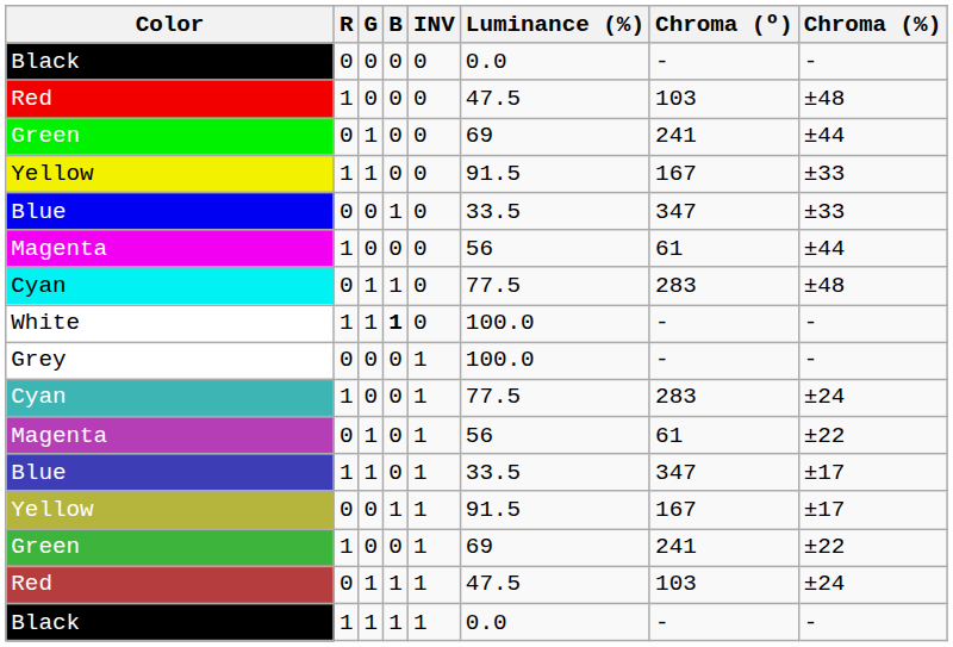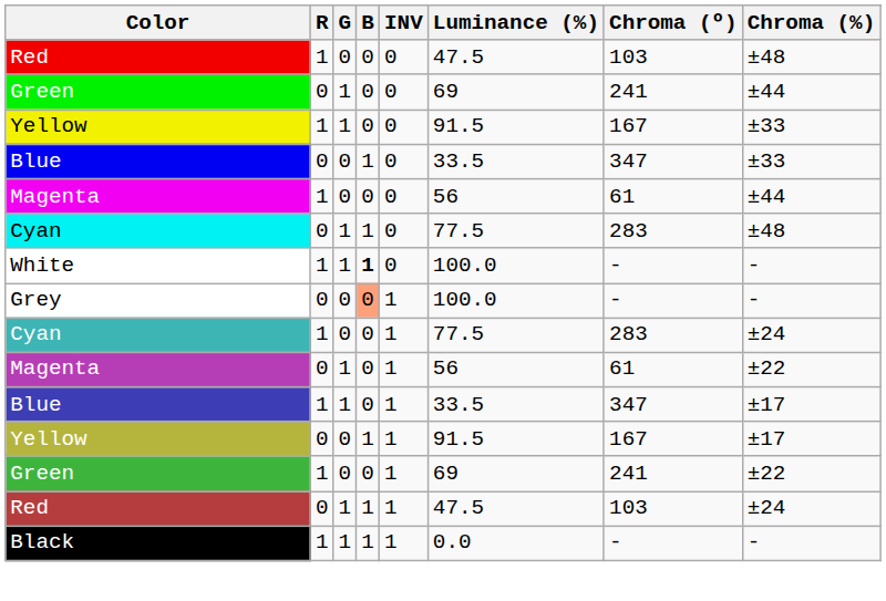- row: Black | 0 | 0 | 0 | 0 | 0.0 | - | -
Grey | B: no background -> lightsalmon background
